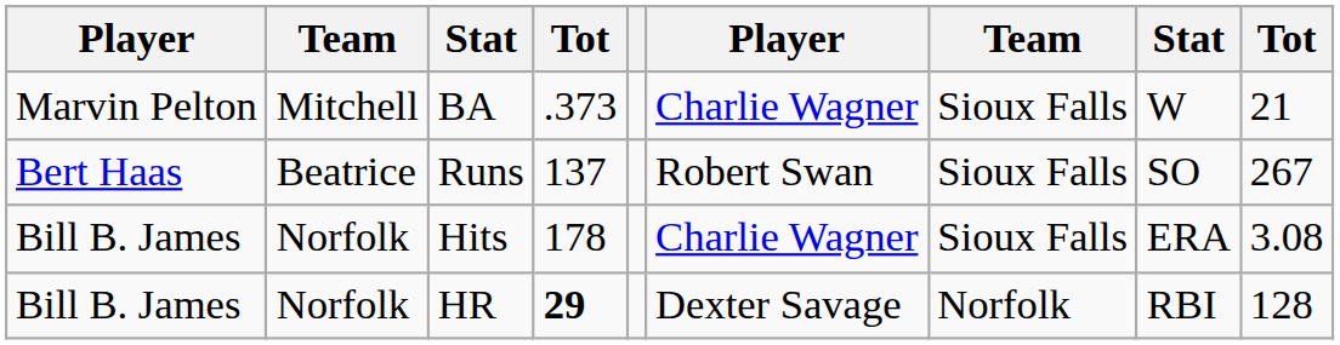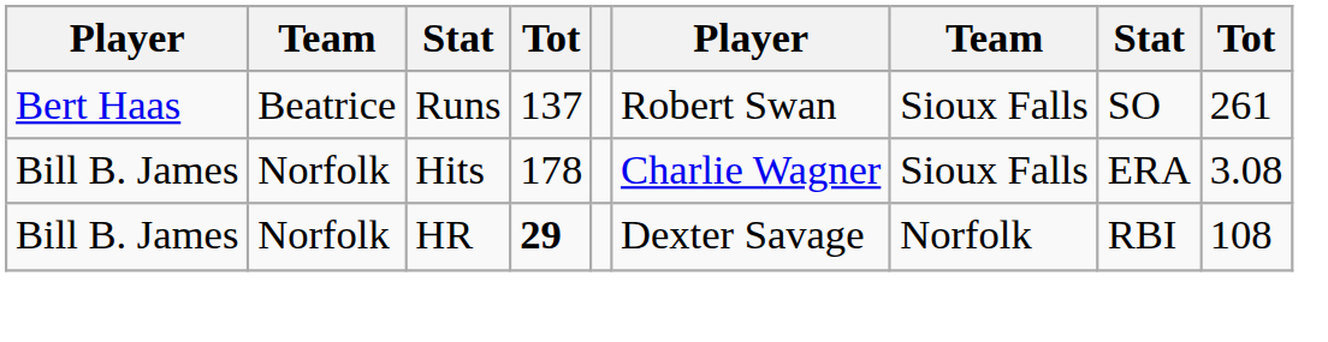- row: Marvin Pelton | Mitchell | BA | .373 | Charlie Wagner | Sioux Falls | W | 21
Runs | column 9: 267 -> 261
HR | column 9: 128 -> 108
